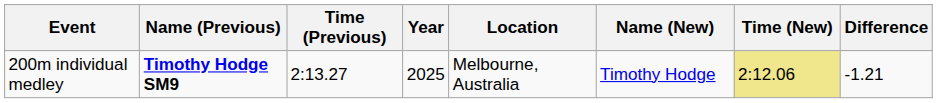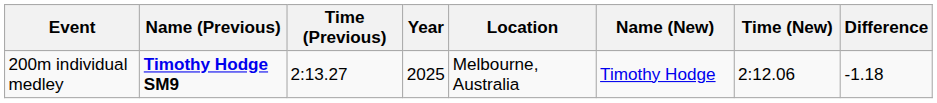200m individual medley | Time (New): khaki background -> no background
200m individual medley | Difference: -1.21 -> -1.18
